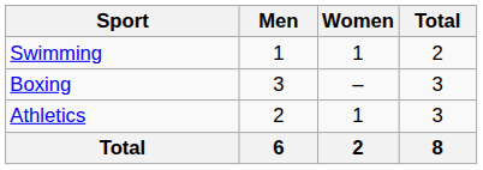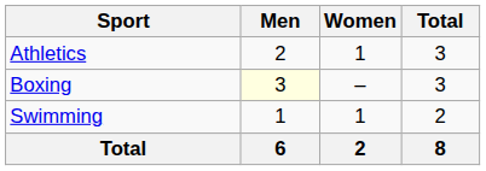rows swapped: Athletics <-> Swimming
Boxing | Men: no background -> lightyellow background
